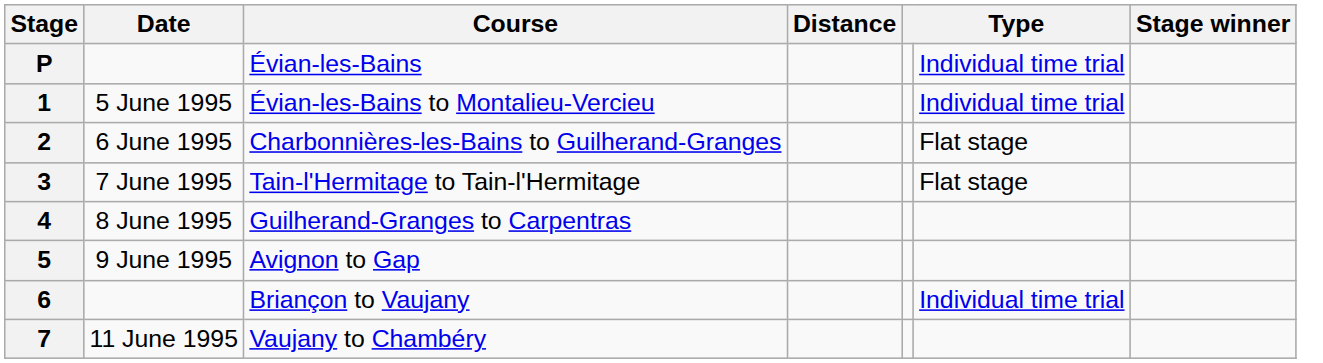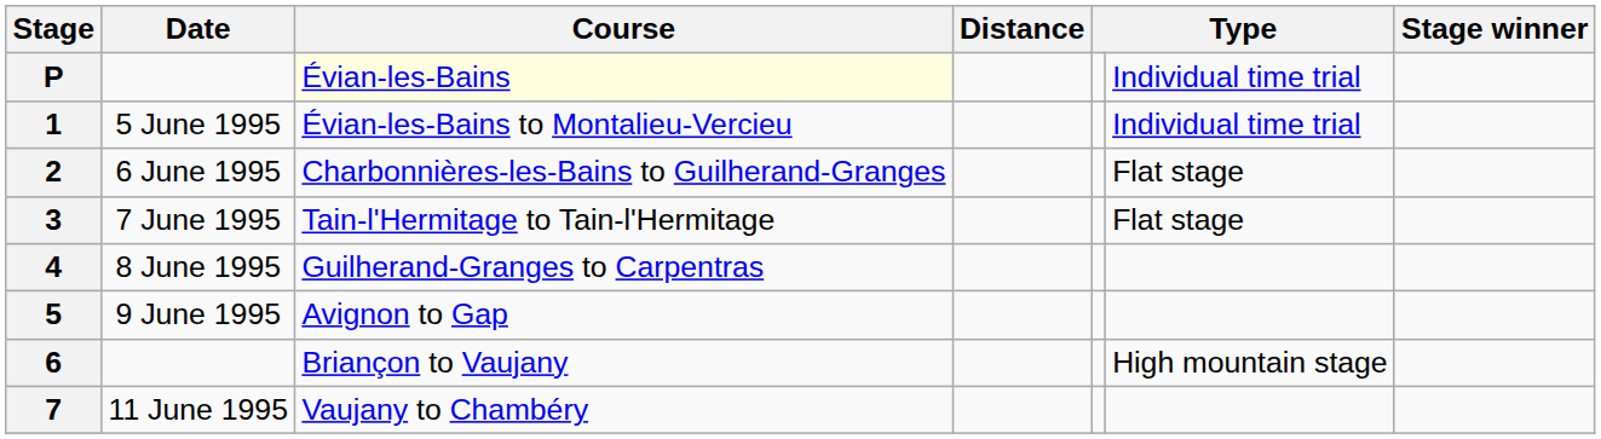P | Course: no background -> lightyellow background
6 | column 6: Individual time trial -> High mountain stage
